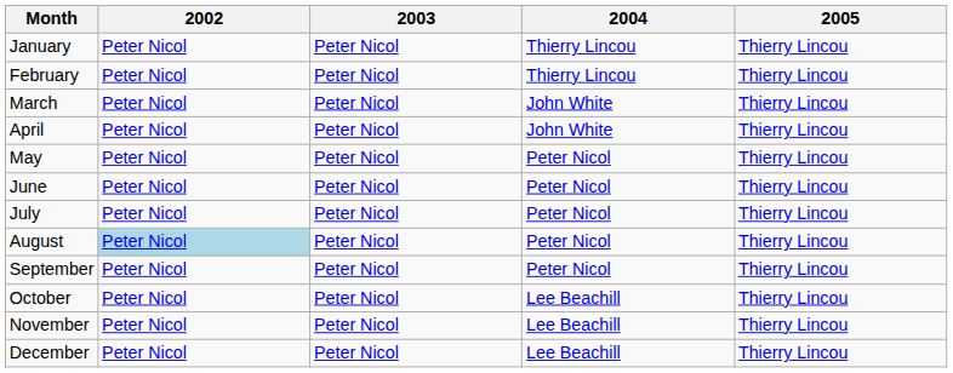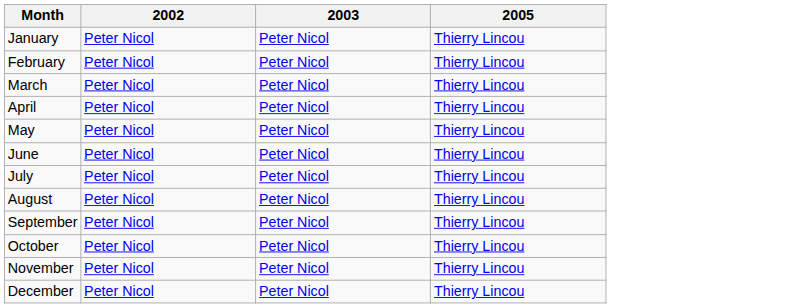- column: 2004 | Thierry Lincou | Thierry Lincou | John White | John White | Peter Nicol | Peter Nicol | Peter Nicol | Peter Nicol | Peter Nicol | Lee Beachill | Lee Beachill | Lee Beachill
August | 2002: lightblue background -> no background
